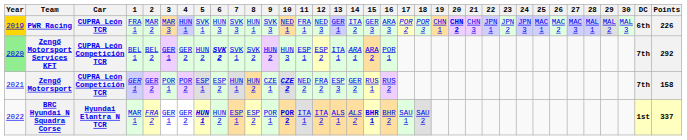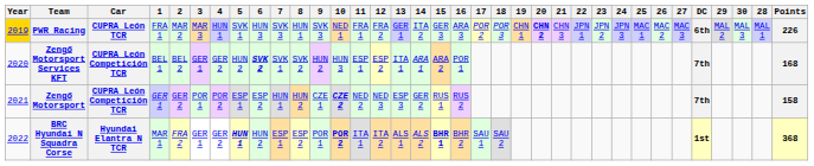columns swapped: 28 <-> DC
PWR Racing | 12: NED 3 -> FRA 2
Zengő Motorsport Services KFT | Year: lightgreen background -> no background
Zengő Motorsport Services KFT | Points: 292 -> 168
Zengő Motorsport | 12: FRA 2 -> NED 3
BRC Hyundai N Squadra Corse | Points: 337 -> 368
